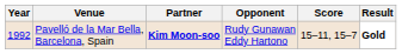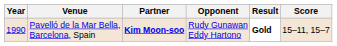columns swapped: Score <-> Result
Pavelló de la Mar Bella, Barcelona, Spain | Year: 1992 -> 1990
